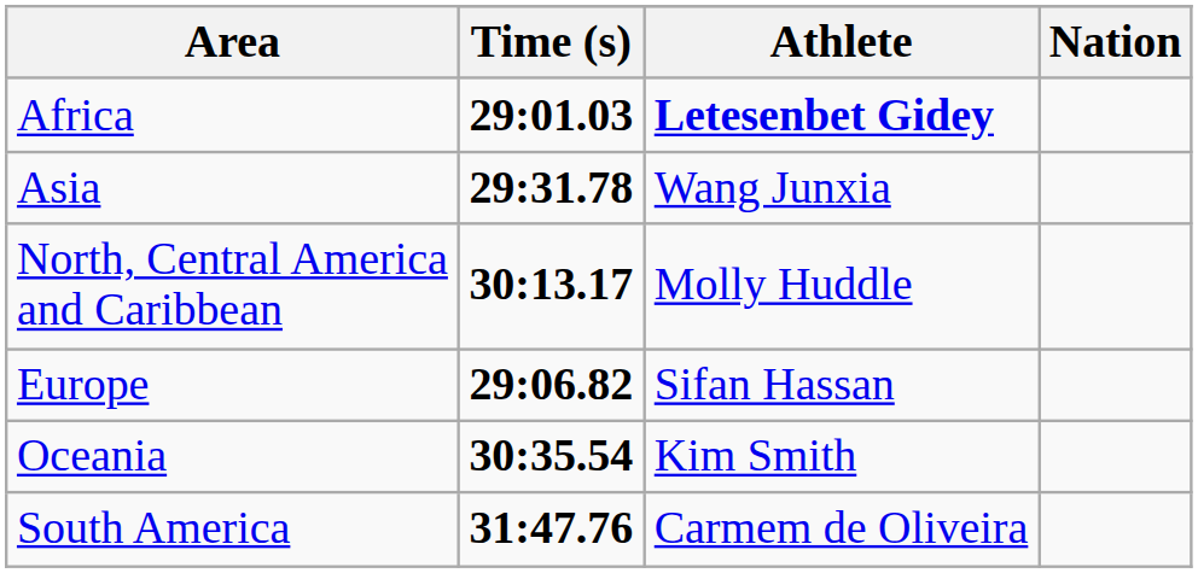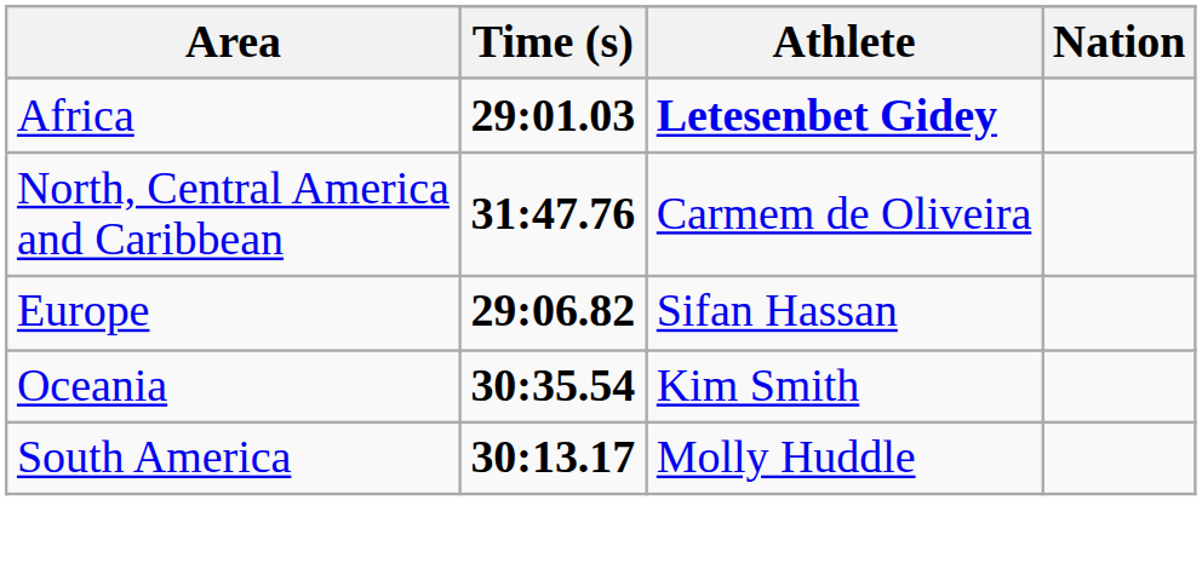- row: Asia | 29:31.78 | Wang Junxia
North, Central America and Caribbean | Time (s): 30:13.17 -> 31:47.76
North, Central America and Caribbean | Athlete: Molly Huddle -> Carmem de Oliveira
South America | Time (s): 31:47.76 -> 30:13.17
South America | Athlete: Carmem de Oliveira -> Molly Huddle
